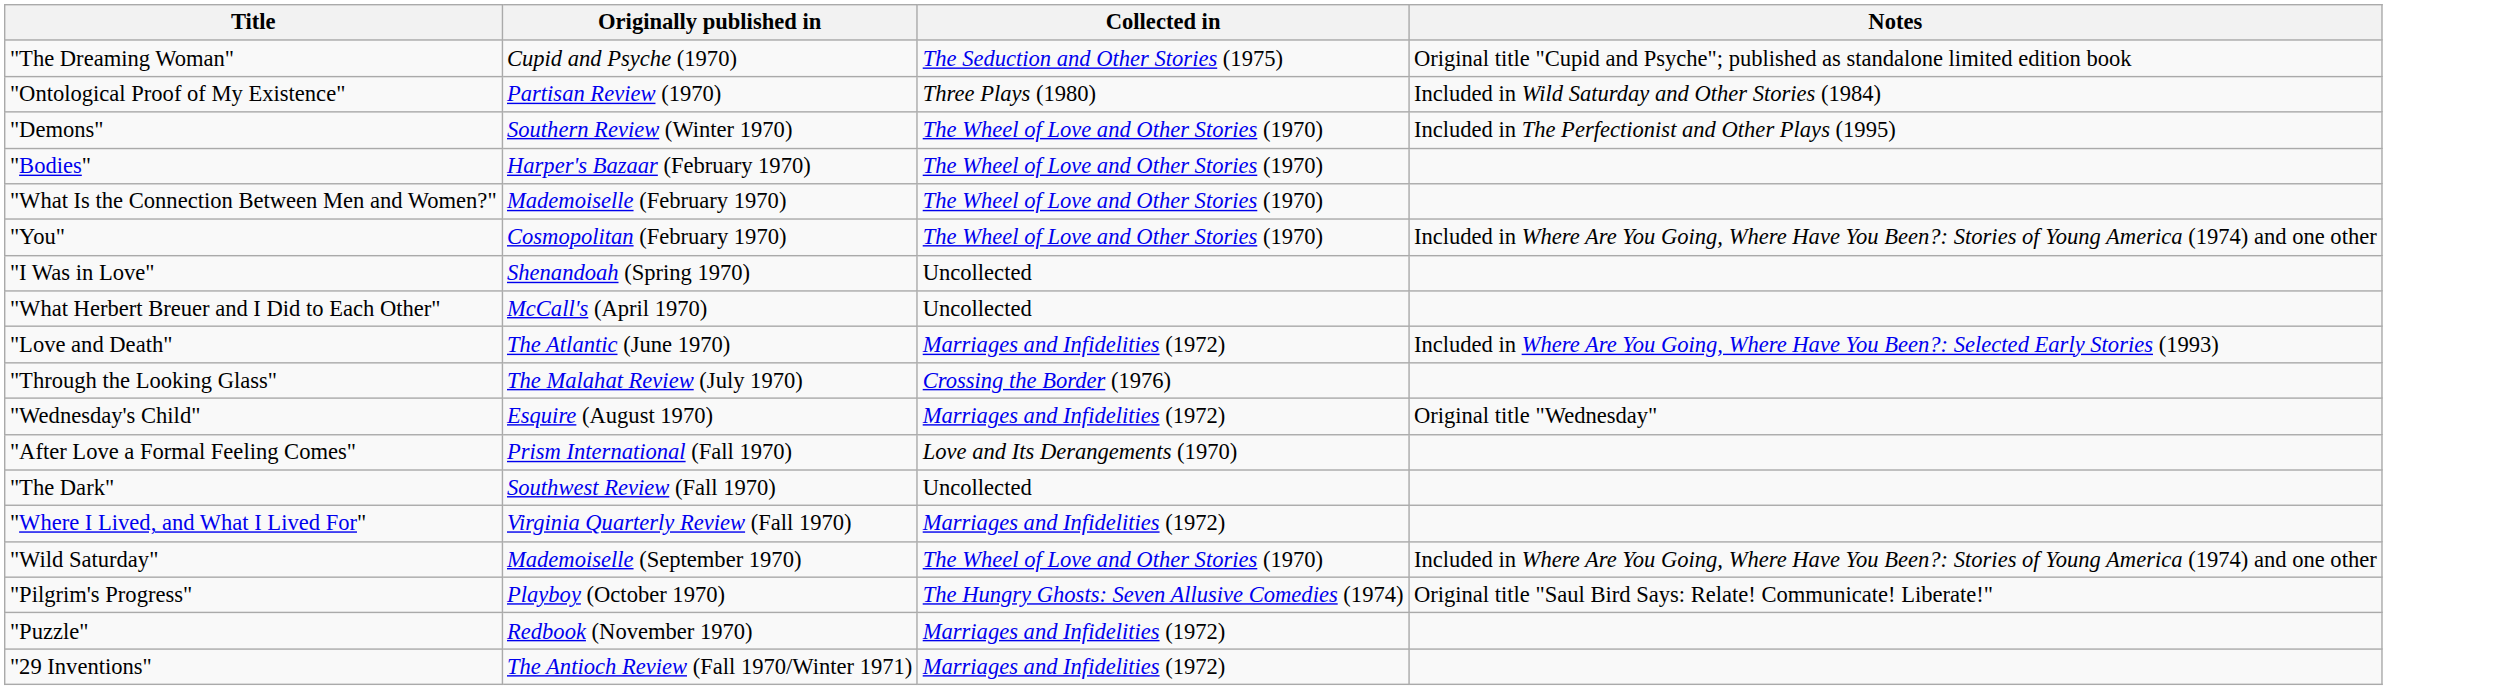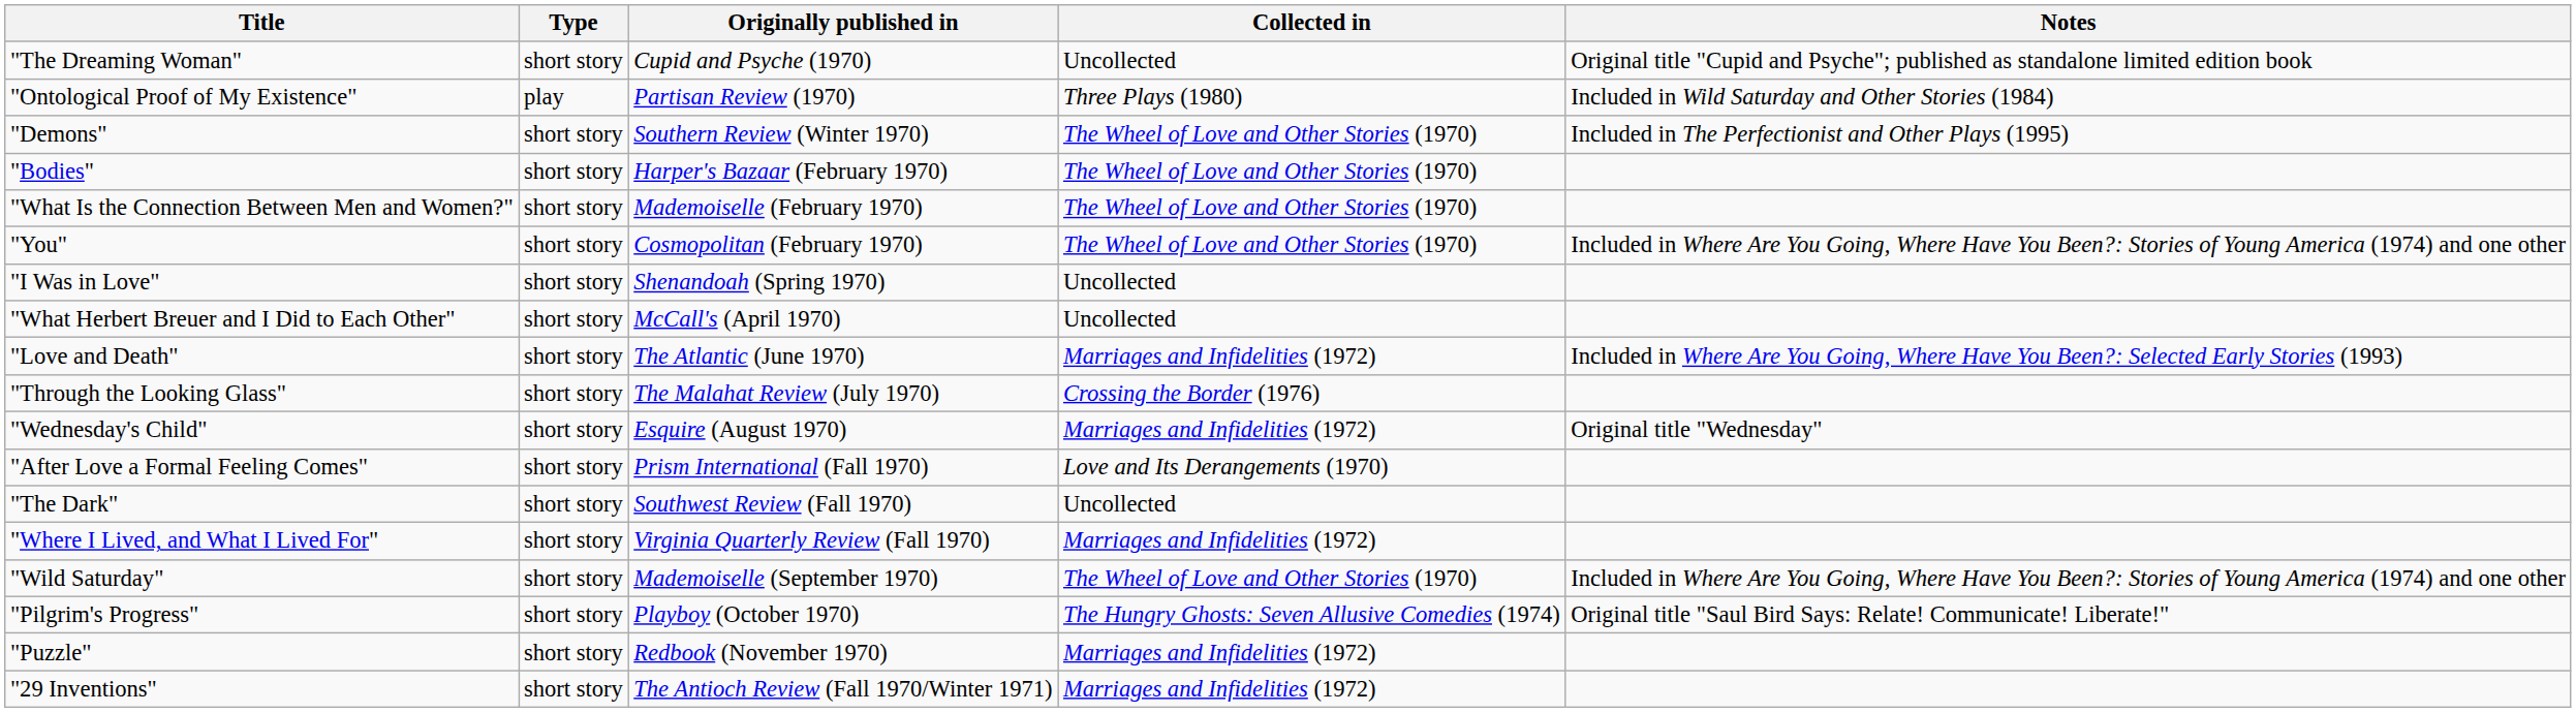+ column: Type | short story | play | short story | short story | short story | short story | short story | short story | short story | short story | short story | short story | short story | short story | short story | short story | short story | short story
"The Dreaming Woman" | Collected in: The Seduction and Other Stories (1975) -> Uncollected
